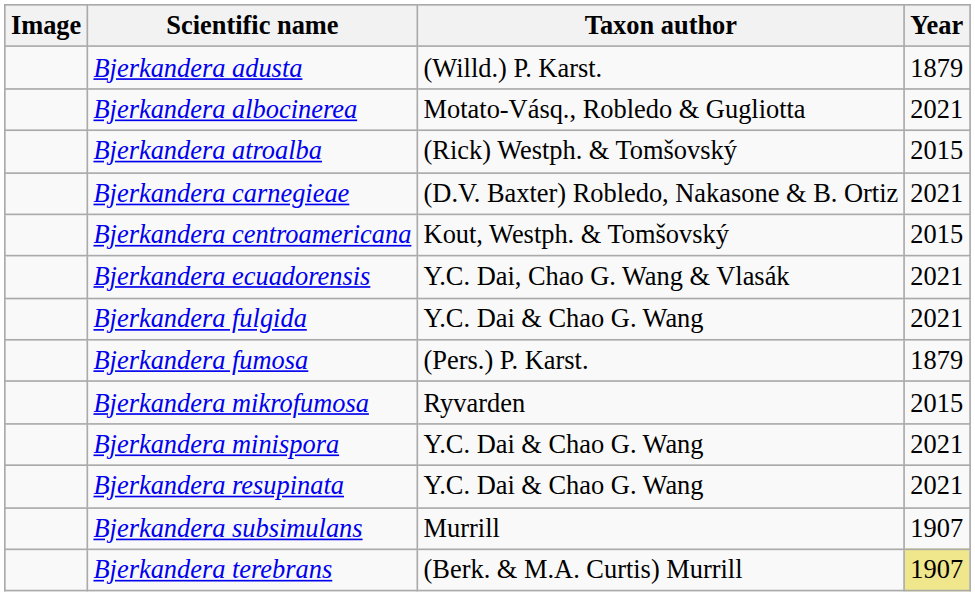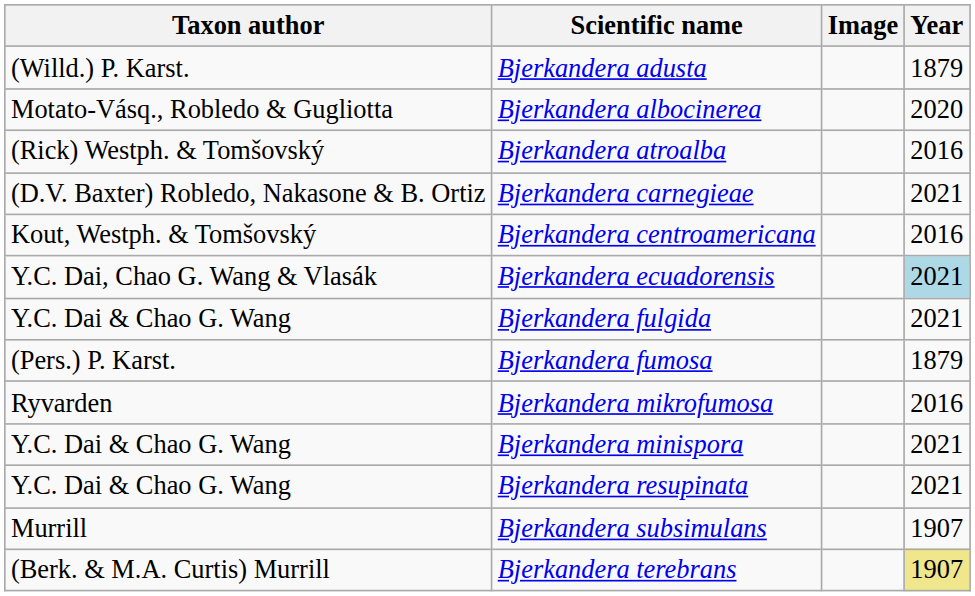columns swapped: Image <-> Taxon author
Bjerkandera albocinerea | Year: 2021 -> 2020
Bjerkandera atroalba | Year: 2015 -> 2016
Bjerkandera centroamericana | Year: 2015 -> 2016
Bjerkandera ecuadorensis | Year: no background -> lightblue background
Bjerkandera mikrofumosa | Year: 2015 -> 2016
